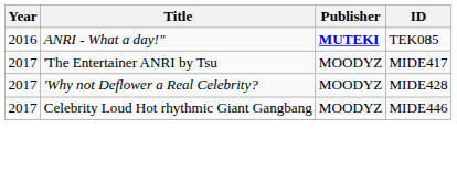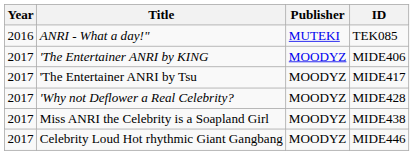ANRI - What a day!" | Publisher: bold -> normal
+ row: 2017 | 'The Entertainer ANRI by KING | MOODYZ | MIDE406
+ row: 2017 | Miss ANRI the Celebrity is a Soapland Girl | MOODYZ | MIDE438
